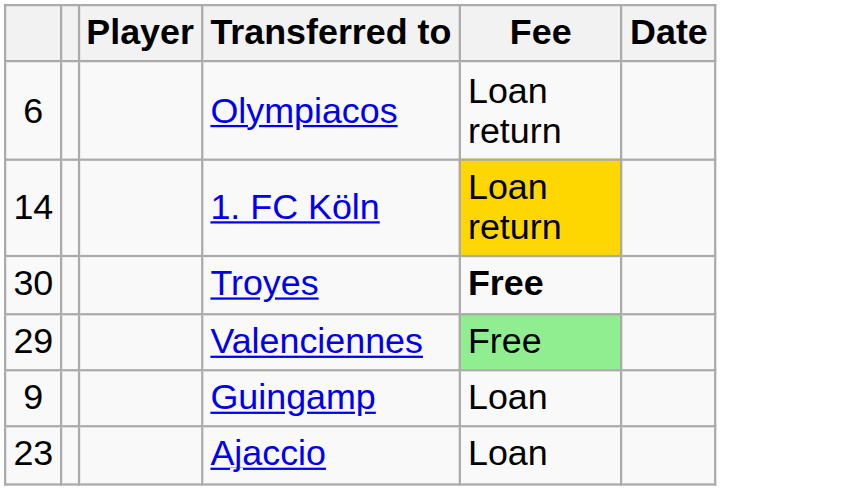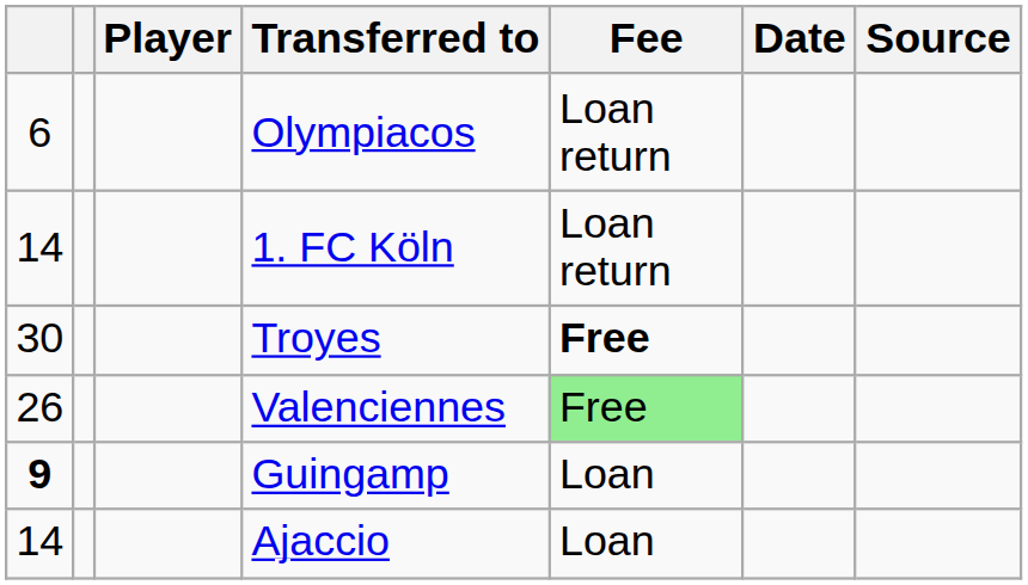+ column: Source
1. FC Köln | Fee: gold background -> no background
Valenciennes | column 1: 29 -> 26
Guingamp | column 1: normal -> bold
Ajaccio | column 1: 23 -> 14
